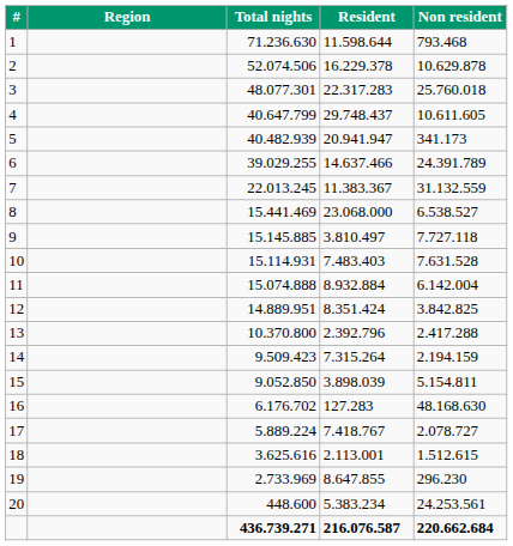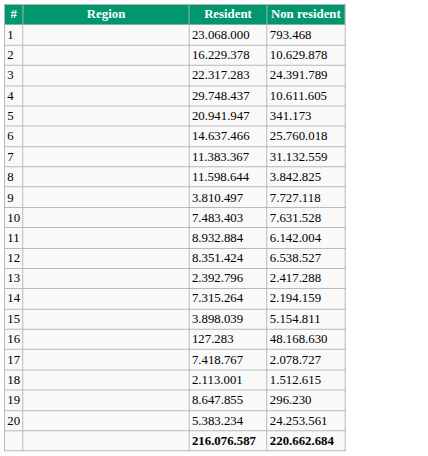- column: Total nights | 71.236.630 | 52.074.506 | 48.077.301 | 40.647.799 | 40.482.939 | 39.029.255 | 22.013.245 | 15.441.469 | 15.145.885 | 15.114.931 | 15.074.888 | 14.889.951 | 10.370.800 | 9.509.423 | 9.052.850 | 6.176.702 | 5.889.224 | 3.625.616 | 2.733.969 | 448.600 | 436.739.271
1 | Resident: 11.598.644 -> 23.068.000
3 | Non resident: 25.760.018 -> 24.391.789
6 | Non resident: 24.391.789 -> 25.760.018
8 | Resident: 23.068.000 -> 11.598.644
8 | Non resident: 6.538.527 -> 3.842.825
12 | Non resident: 3.842.825 -> 6.538.527
